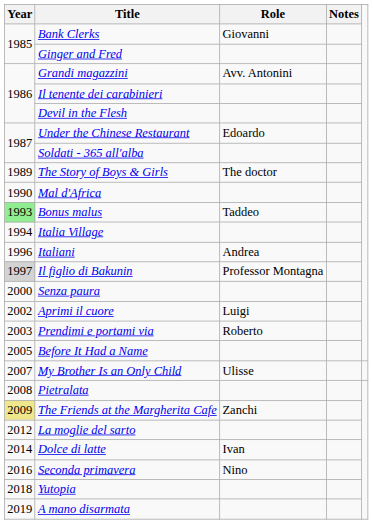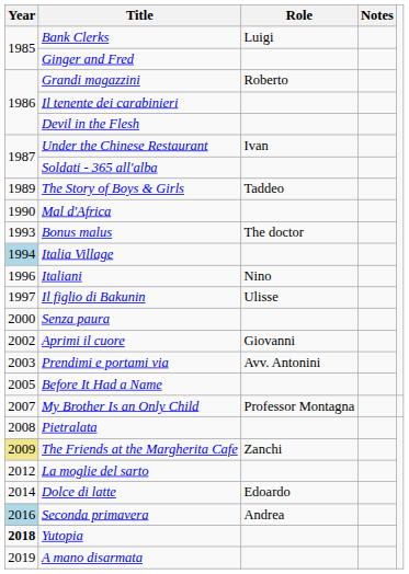Bank Clerks | Role: Giovanni -> Luigi
Grandi magazzini | Role: Avv. Antonini -> Roberto
Under the Chinese Restaurant | Role: Edoardo -> Ivan
The Story of Boys & Girls | Role: The doctor -> Taddeo
Bonus malus | Year: lightgreen background -> no background
Bonus malus | Role: Taddeo -> The doctor
Italia Village | Year: no background -> lightblue background
Italiani | Role: Andrea -> Nino
Il figlio di Bakunin | Year: lightgrey background -> no background
Il figlio di Bakunin | Role: Professor Montagna -> Ulisse
Aprimi il cuore | Role: Luigi -> Giovanni
Prendimi e portami via | Role: Roberto -> Avv. Antonini
My Brother Is an Only Child | Role: Ulisse -> Professor Montagna
Dolce di latte | Role: Ivan -> Edoardo
Seconda primavera | Year: no background -> lightblue background
Seconda primavera | Role: Nino -> Andrea
Yutopia | Year: normal -> bold
